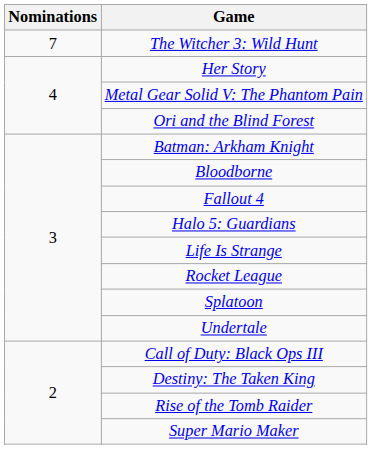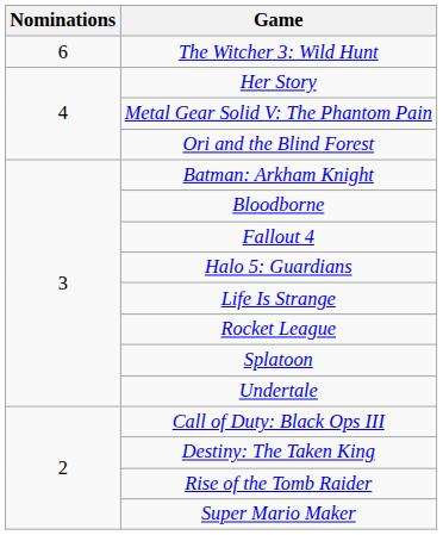The Witcher 3: Wild Hunt | Nominations: 7 -> 6
